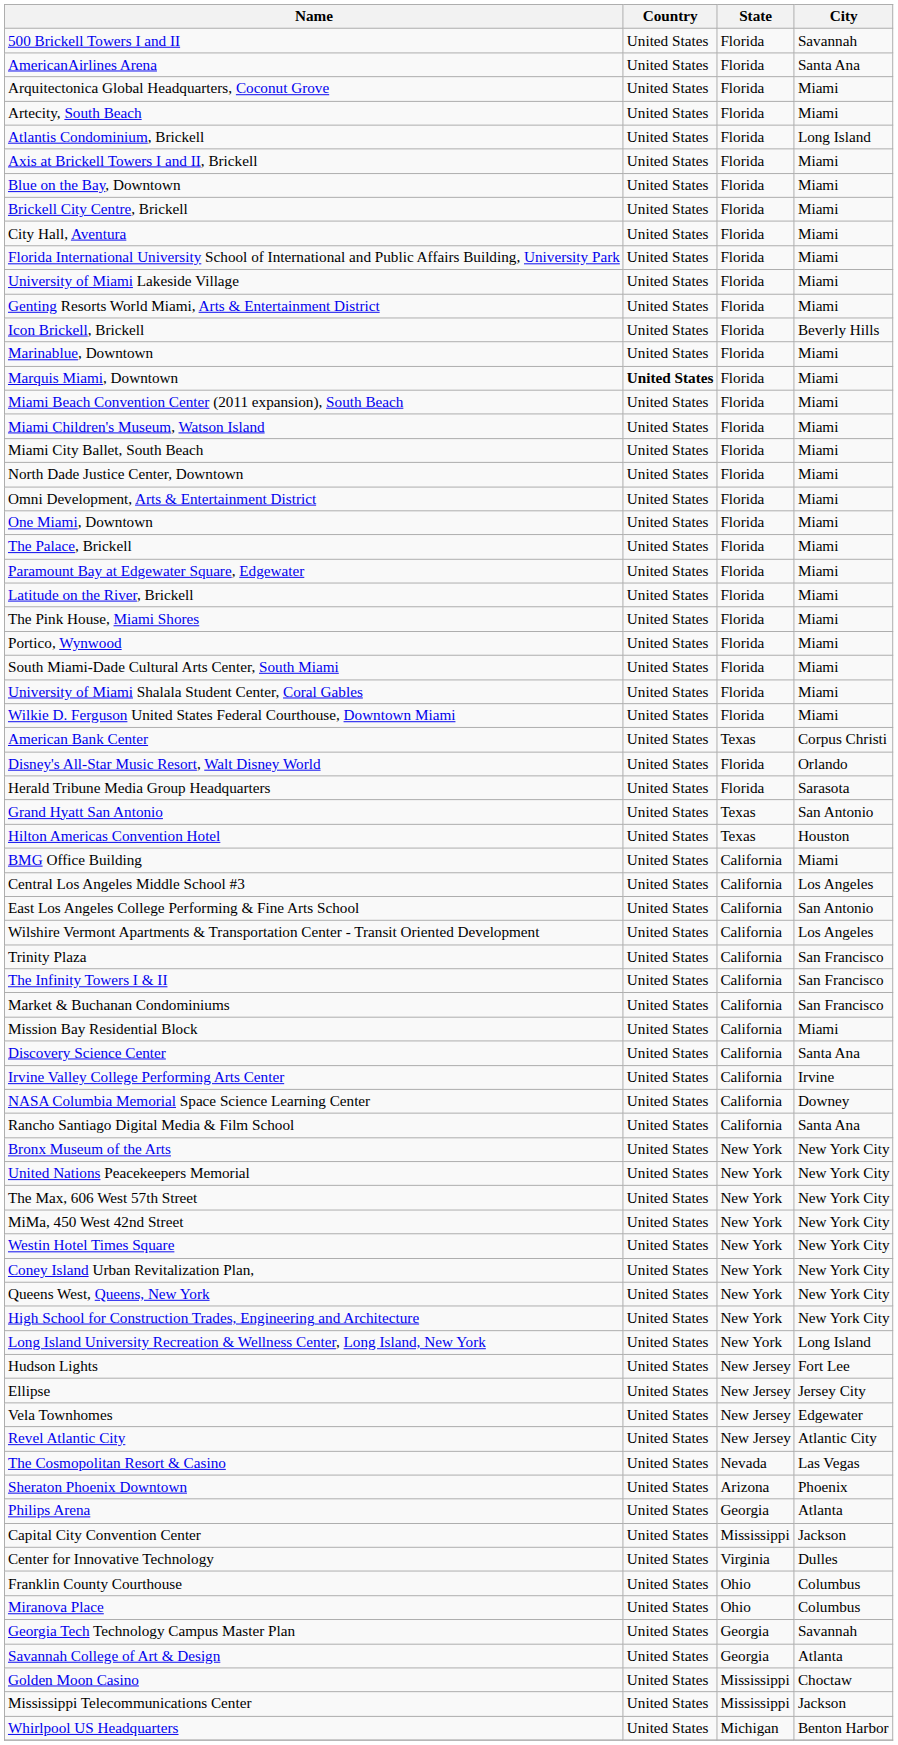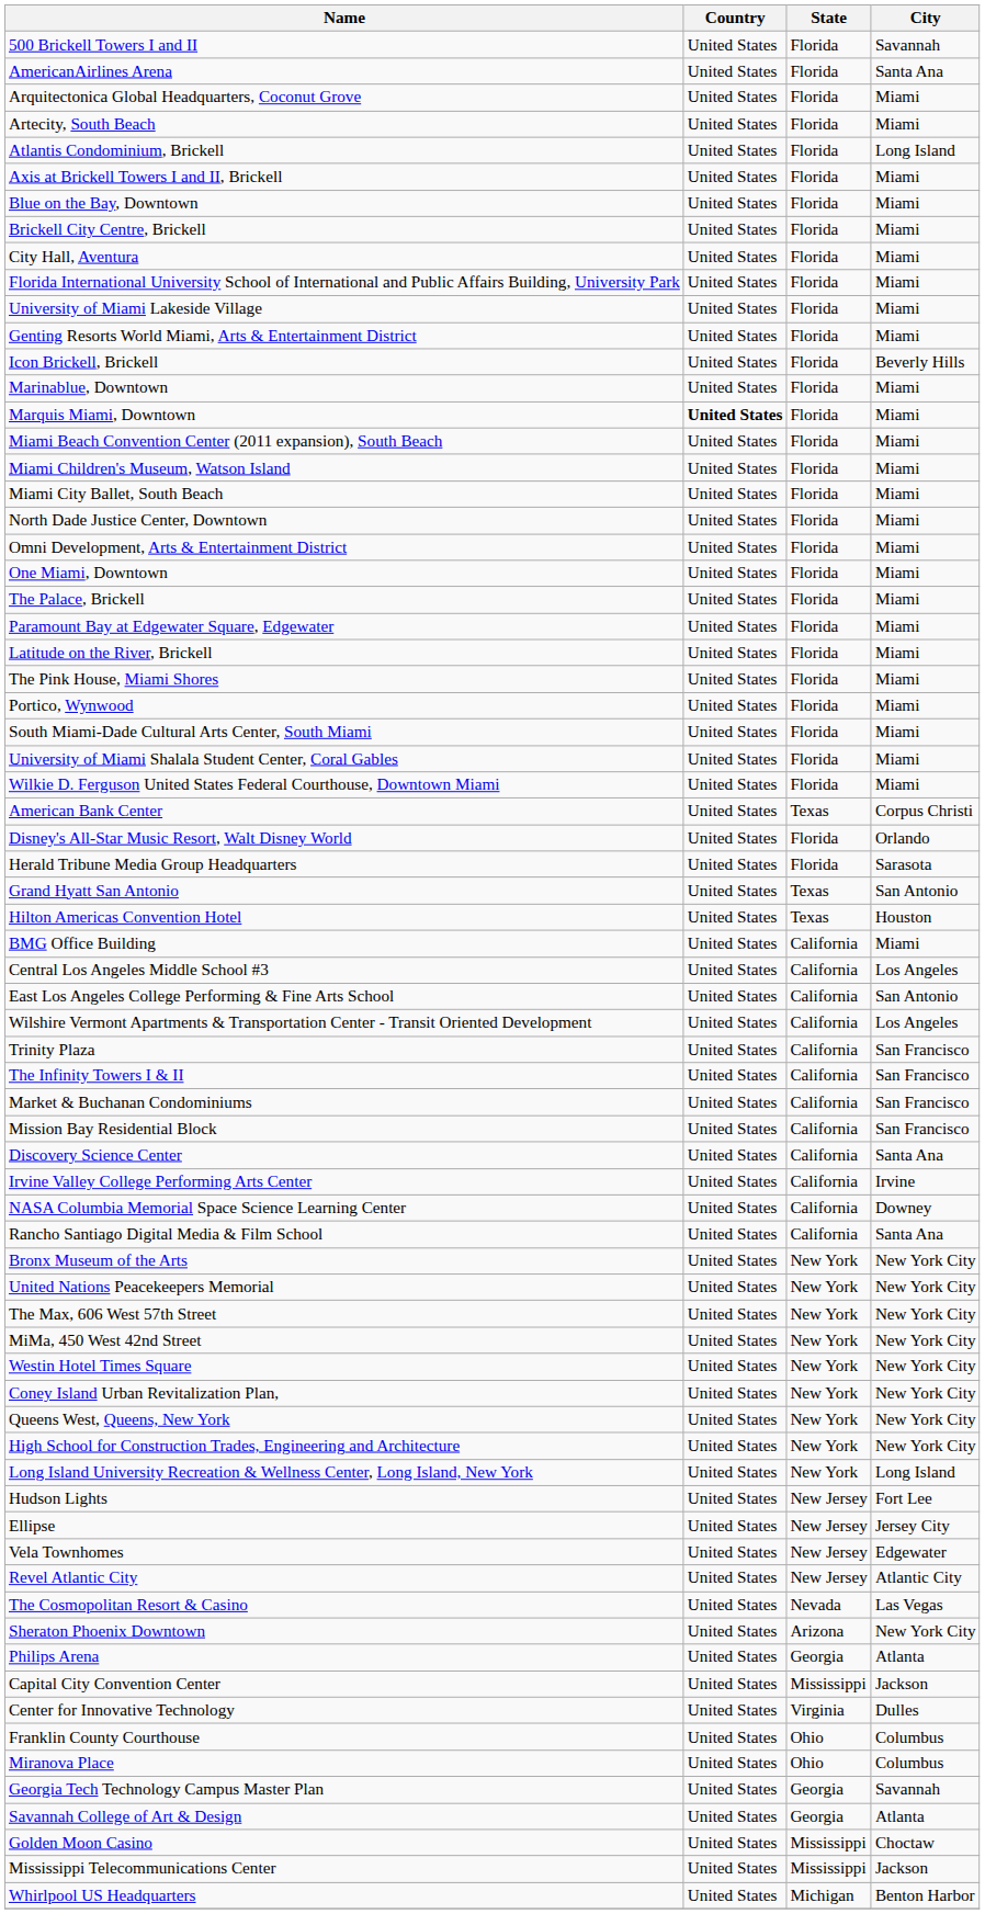Mission Bay Residential Block | City: Miami -> San Francisco
Sheraton Phoenix Downtown | City: Phoenix -> New York City
